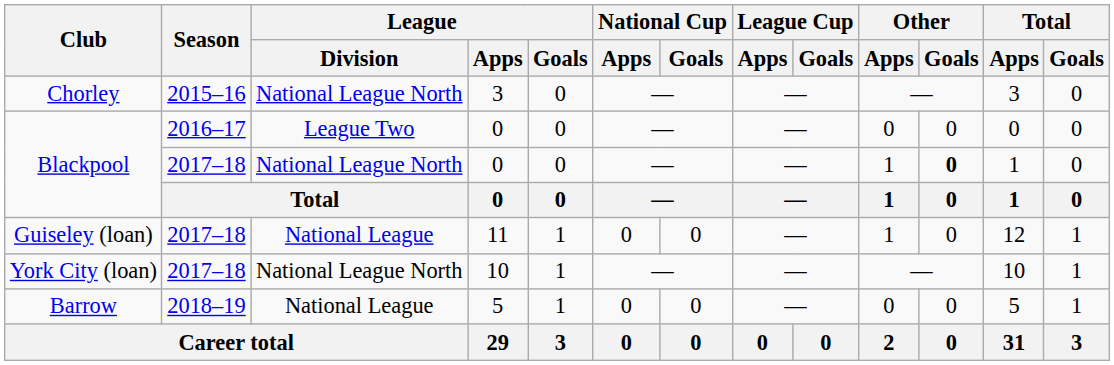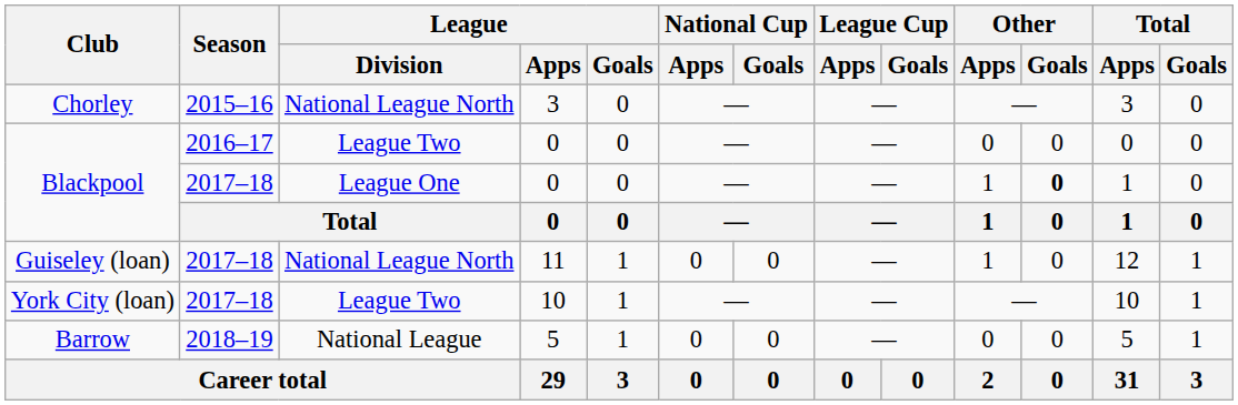Blackpool / 2017–18 | League / Division: National League North -> League One
Guiseley (loan) | League / Division: National League -> National League North
York City (loan) | League / Division: National League North -> League Two
